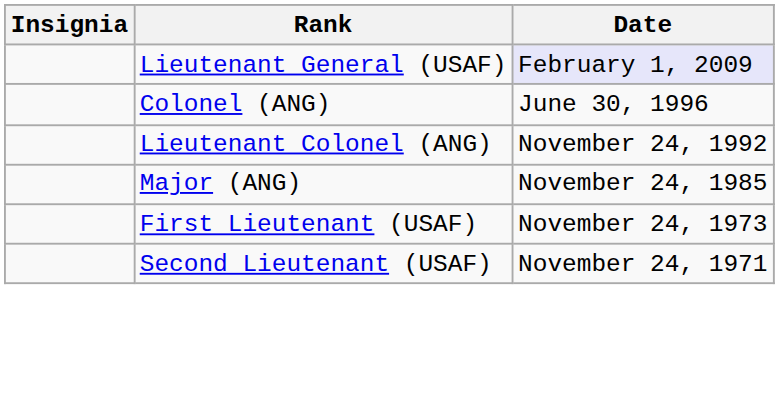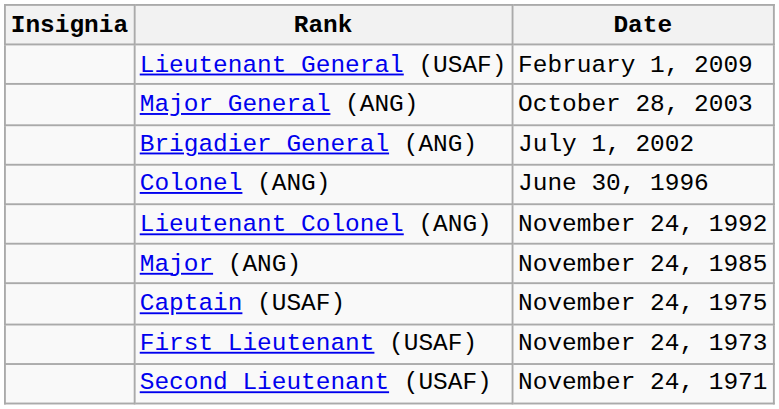Lieutenant General (USAF) | Date: lavender background -> no background
+ row: Major General (ANG) | October 28, 2003
+ row: Brigadier General (ANG) | July 1, 2002
+ row: Captain (USAF) | November 24, 1975
